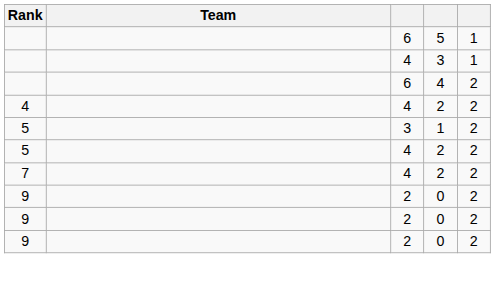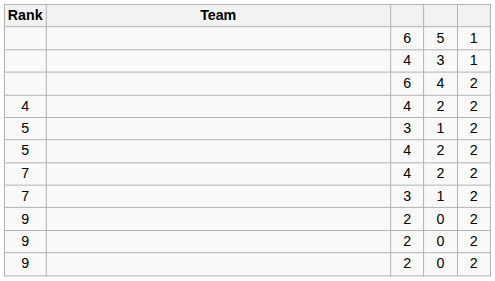+ row: 7 | 3 | 1 | 2
